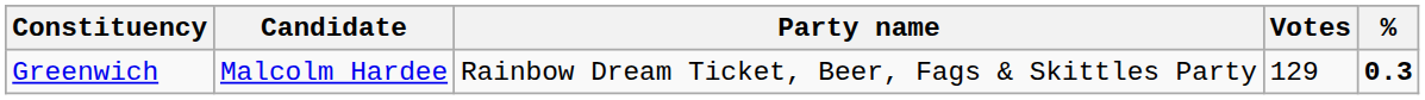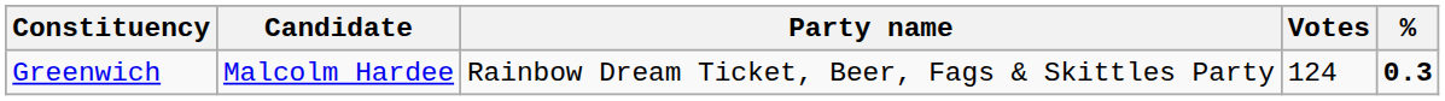Greenwich | Votes: 129 -> 124
